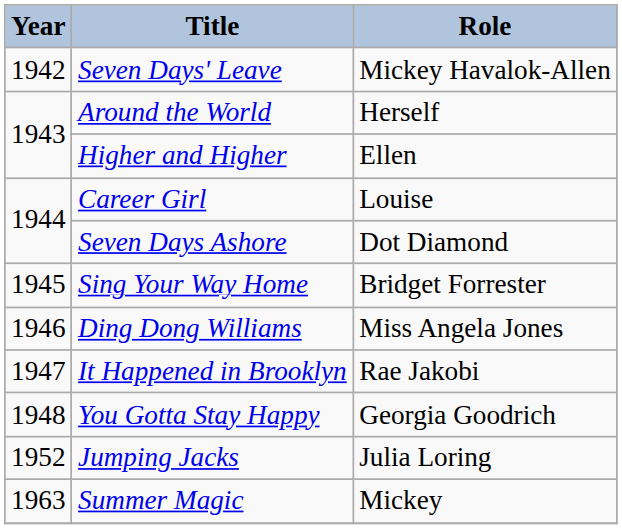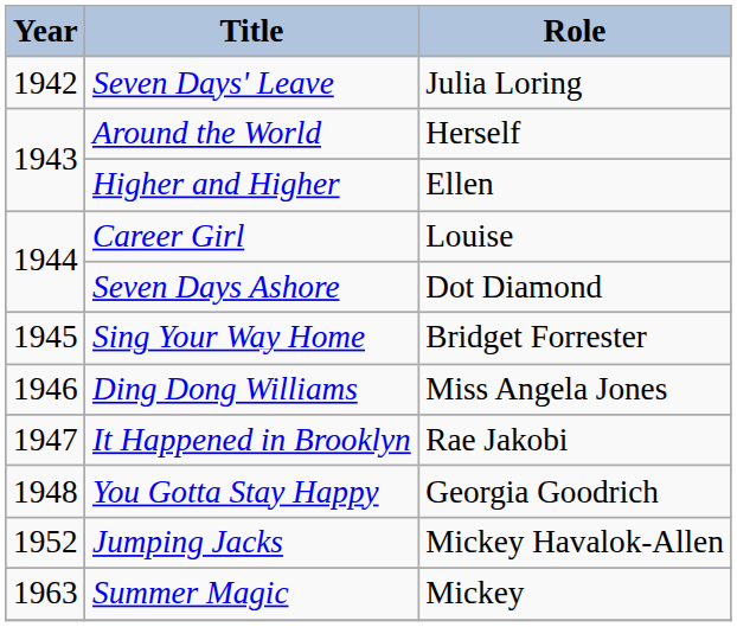Seven Days' Leave | Role: Mickey Havalok-Allen -> Julia Loring
Jumping Jacks | Role: Julia Loring -> Mickey Havalok-Allen
